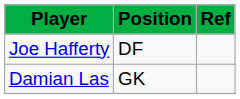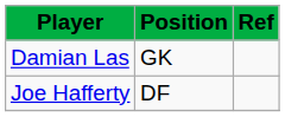rows swapped: Damian Las <-> Joe Hafferty
